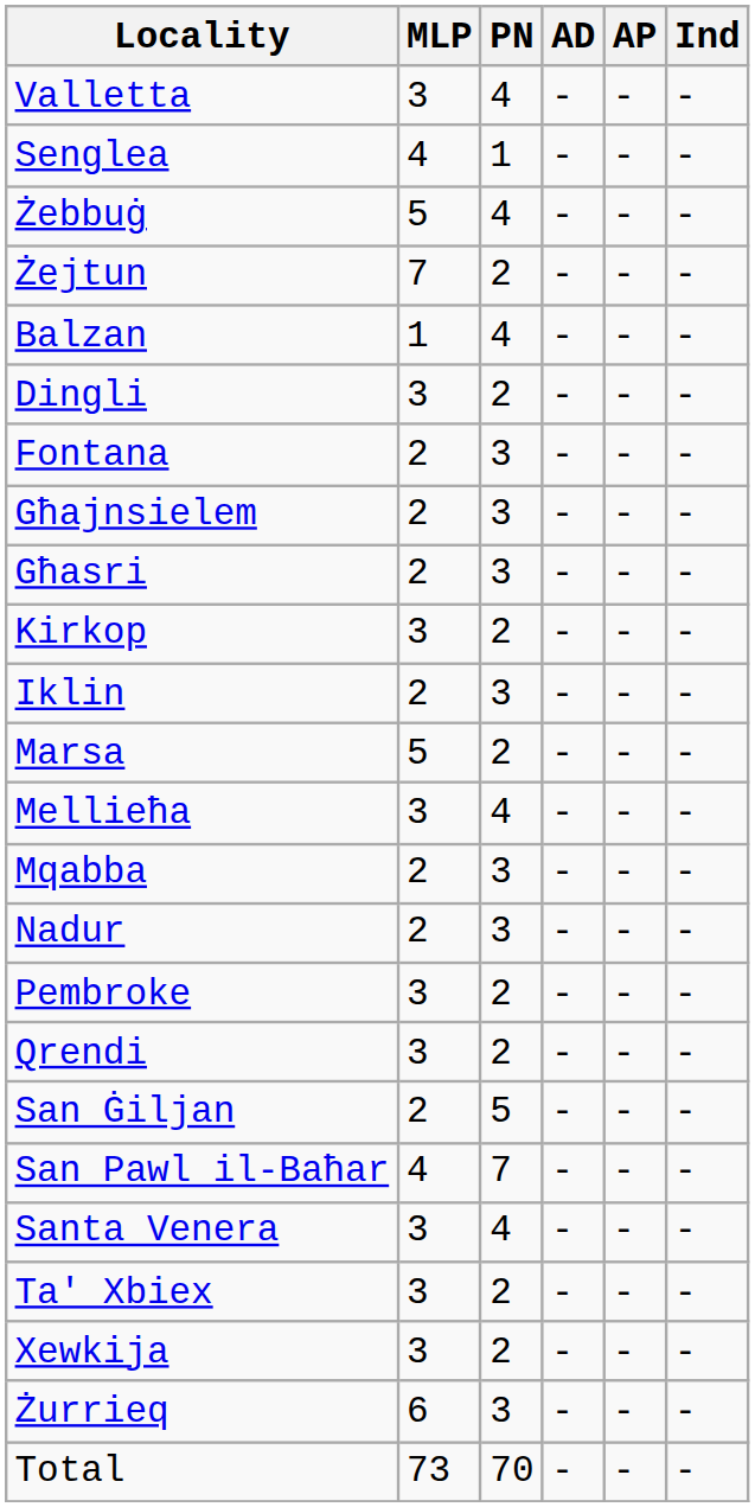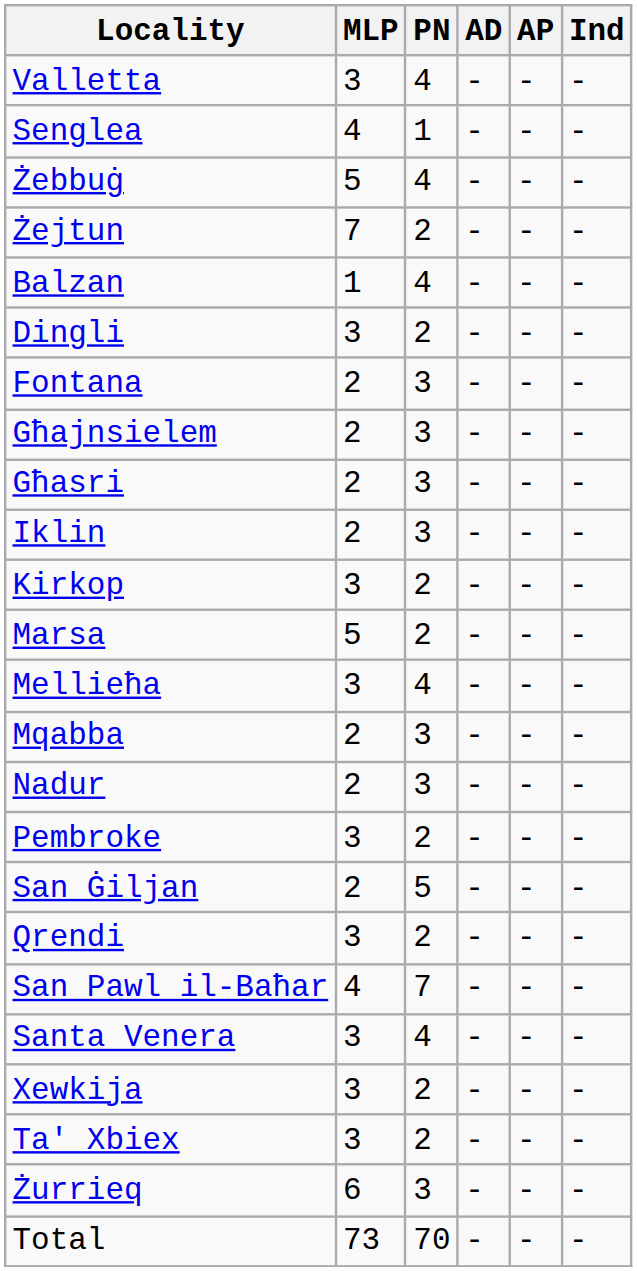rows swapped: Iklin <-> Kirkop
rows swapped: Qrendi <-> San Ġiljan
rows swapped: Ta' Xbiex <-> Xewkija
